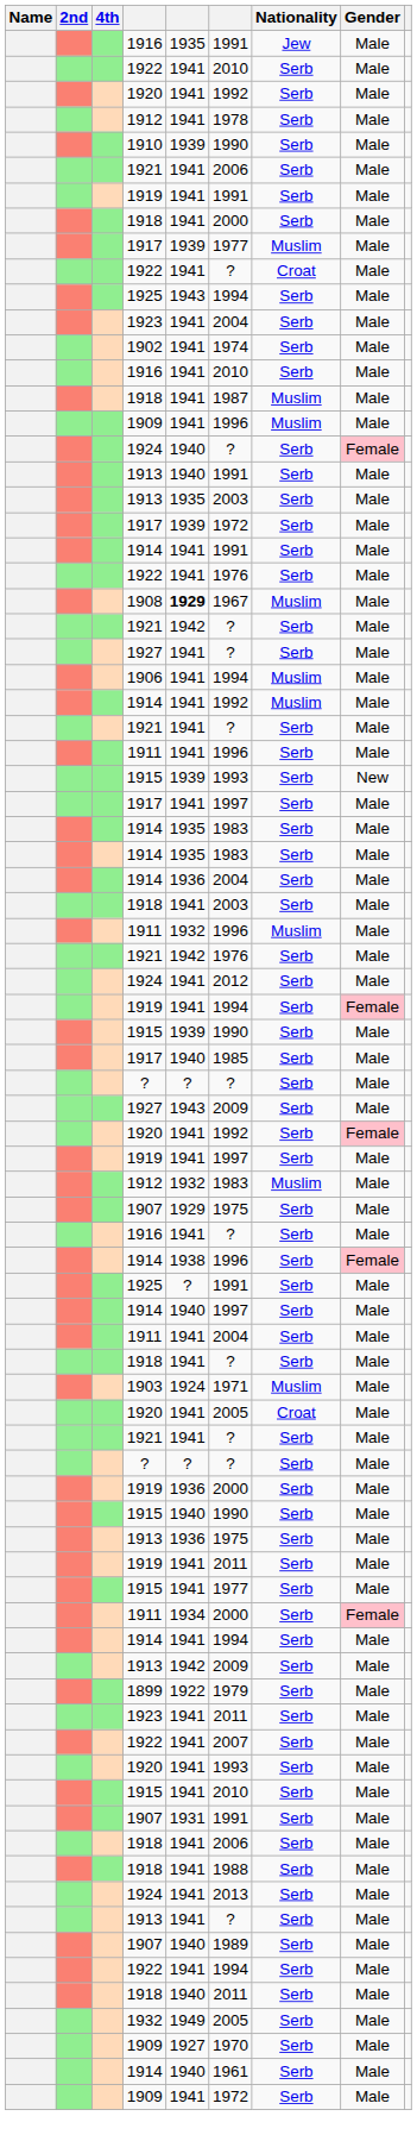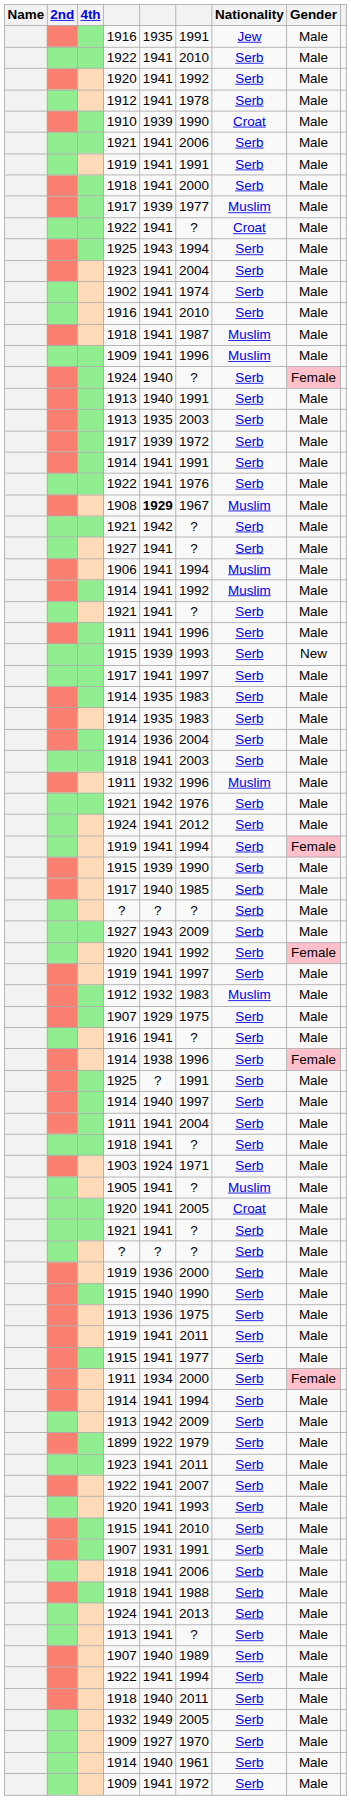1910 | Nationality: Serb -> Croat
1903 | Nationality: Muslim -> Serb
+ row: 1905 | 1941 | ? | Muslim | Male
